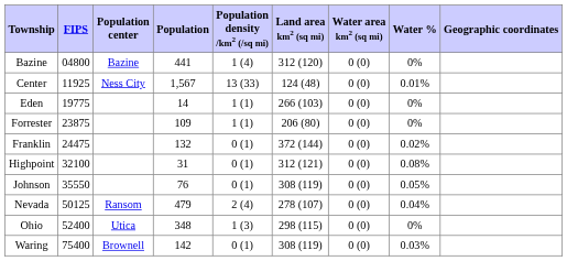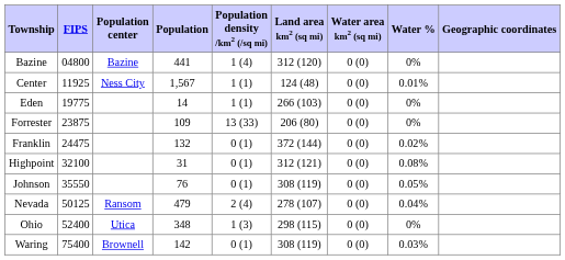Center | Population density /km2 (/sq mi): 13 (33) -> 1 (1)
Forrester | Population density /km2 (/sq mi): 1 (1) -> 13 (33)
